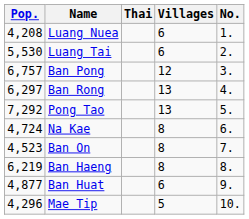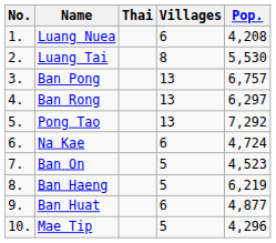columns swapped: No. <-> Pop.
Luang Tai | Villages: 6 -> 8
Ban Pong | Villages: 12 -> 13
Na Kae | Villages: 8 -> 6
Ban On | Villages: 8 -> 5
Ban Haeng | Villages: 8 -> 5
